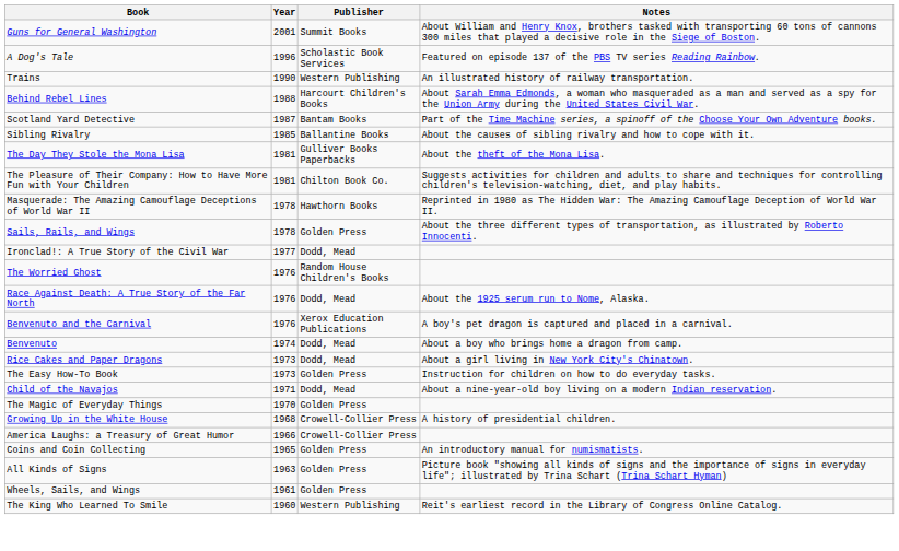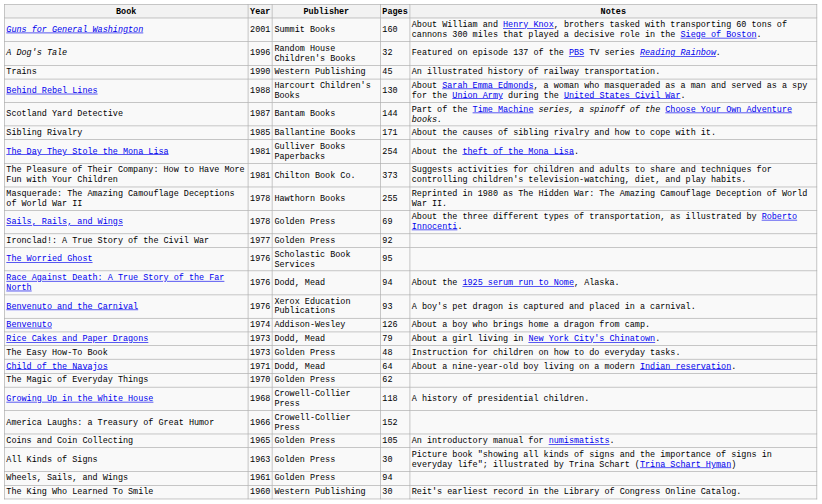+ column: Pages | 160 | 32 | 45 | 130 | 144 | 171 | 254 | 373 | 255 | 69 | 92 | 95 | 94 | 93 | 126 | 79 | 48 | 64 | 62 | 118 | 152 | 105 | 30 | 94 | 30
A Dog's Tale | Publisher: Scholastic Book Services -> Random House Children's Books
Ironclad!: A True Story of the Civil War | Publisher: Dodd, Mead -> Golden Press
The Worried Ghost | Publisher: Random House Children's Books -> Scholastic Book Services
Benvenuto | Publisher: Dodd, Mead -> Addison-Wesley
